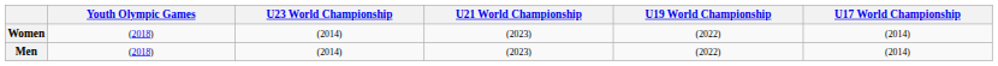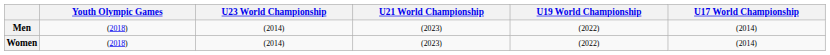rows swapped: Men <-> Women
